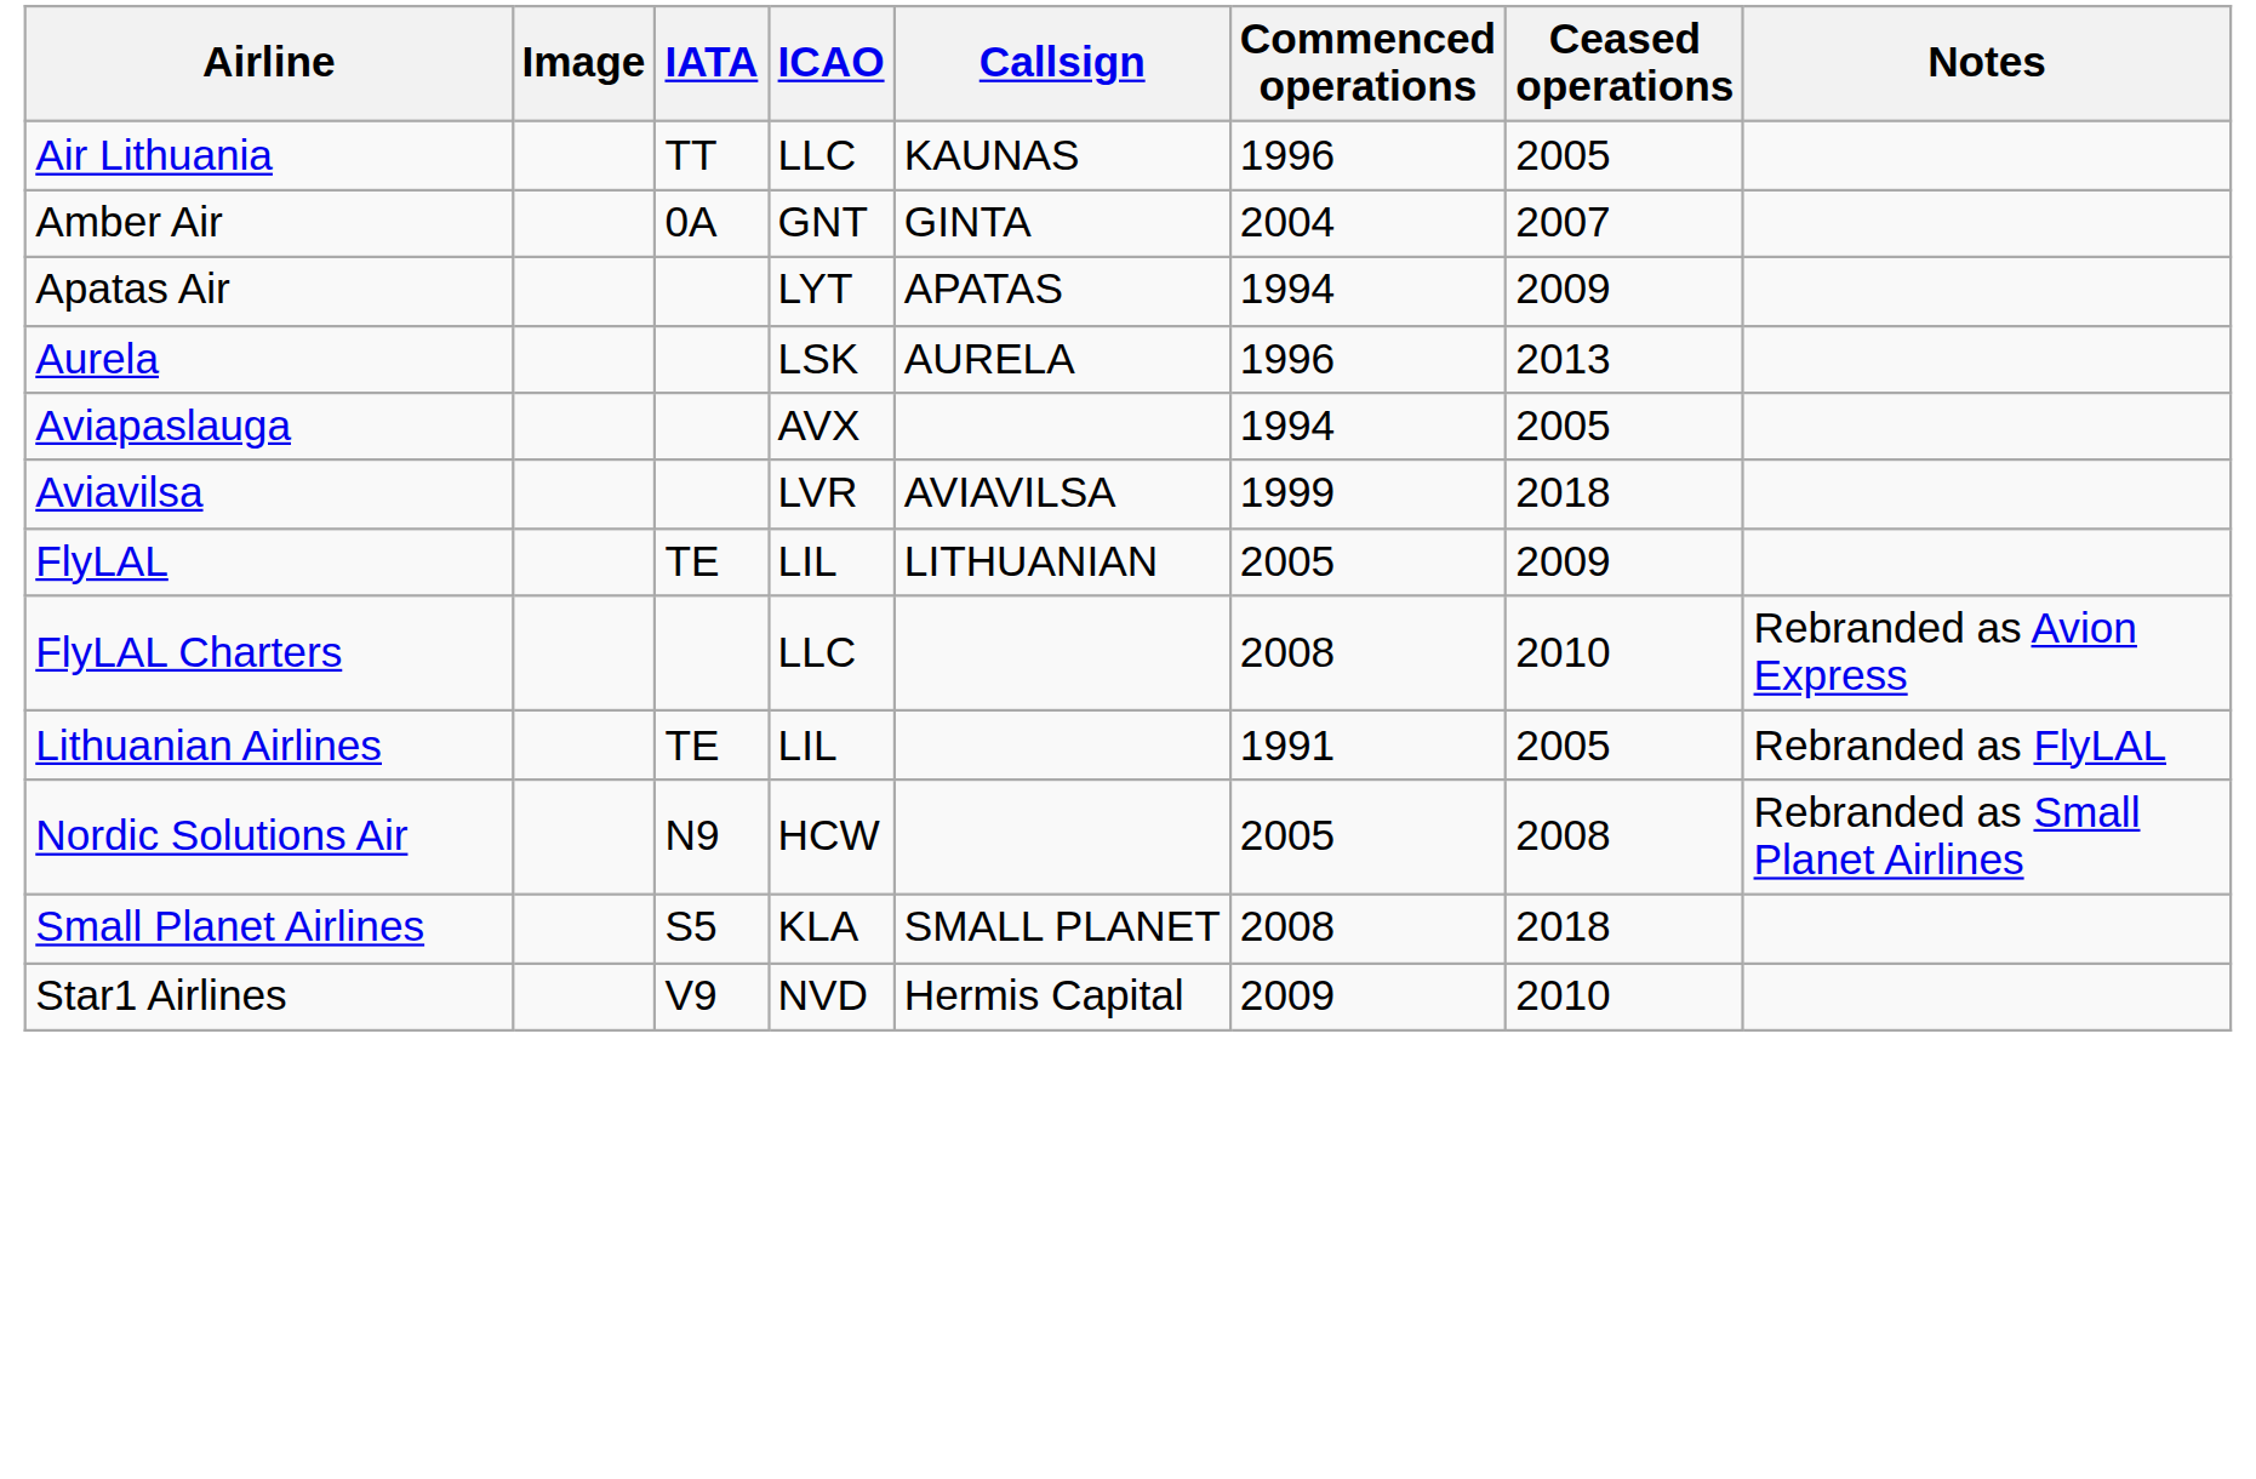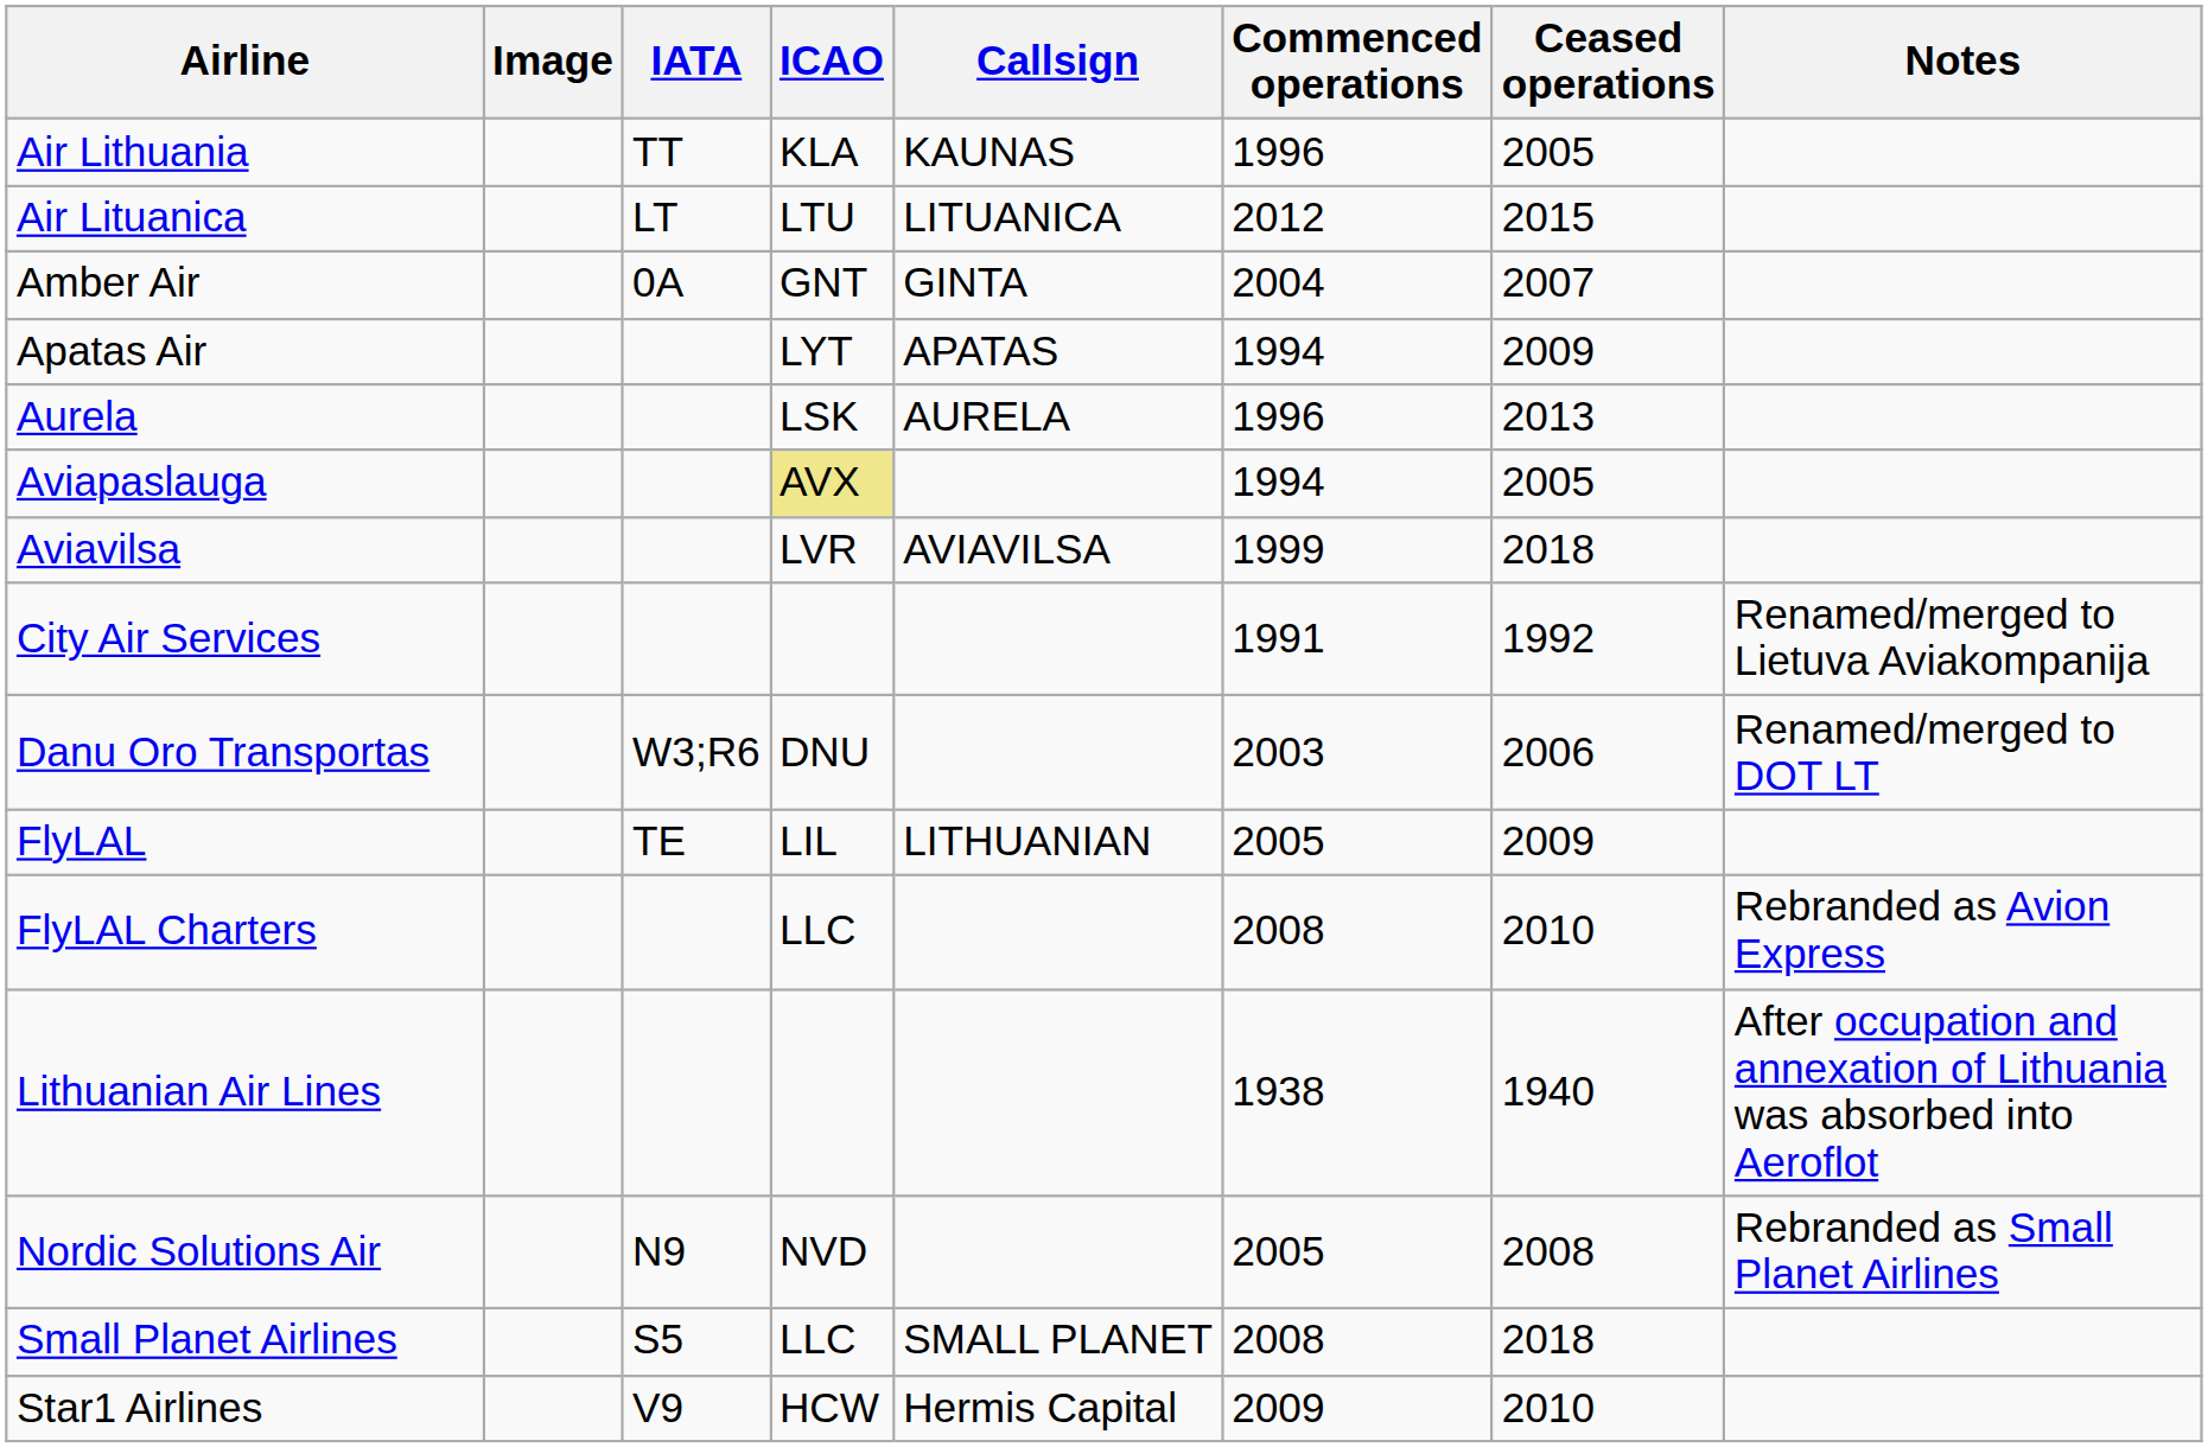Air Lithuania | ICAO: LLC -> KLA
+ row: Air Lituanica | LT | LTU | LITUANICA | 2012 | 2015
Aviapaslauga | ICAO: no background -> khaki background
+ row: City Air Services | 1991 | 1992 | Renamed/merged to Lietuva Aviakompanija
+ row: Danu Oro Transportas | W3;R6 | DNU | 2003 | 2006 | Renamed/merged to DOT LT
+ row: Lithuanian Air Lines | 1938 | 1940 | After occupation and annexation of Lithuania was absorbed into Aeroflot
- row: Lithuanian Airlines | TE | LIL | 1991 | 2005 | Rebranded as FlyLAL
Nordic Solutions Air | ICAO: HCW -> NVD
Small Planet Airlines | ICAO: KLA -> LLC
Star1 Airlines | ICAO: NVD -> HCW
